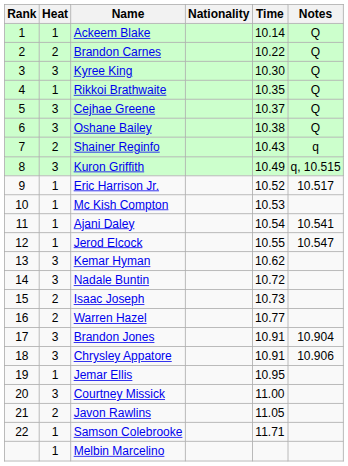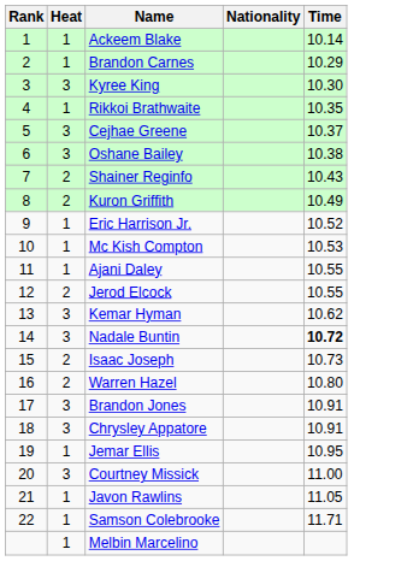- column: Notes | Q | Q | Q | Q | Q | Q | q | q, 10.515 | 10.517 | 10.541 | 10.547 | 10.904 | 10.906
Brandon Carnes | Heat: 2 -> 1
Brandon Carnes | Time: 10.22 -> 10.29
Kuron Griffith | Heat: 3 -> 2
Ajani Daley | Time: 10.54 -> 10.55
Jerod Elcock | Heat: 1 -> 2
Nadale Buntin | Time: normal -> bold
Warren Hazel | Time: 10.77 -> 10.80
Javon Rawlins | Heat: 2 -> 1
